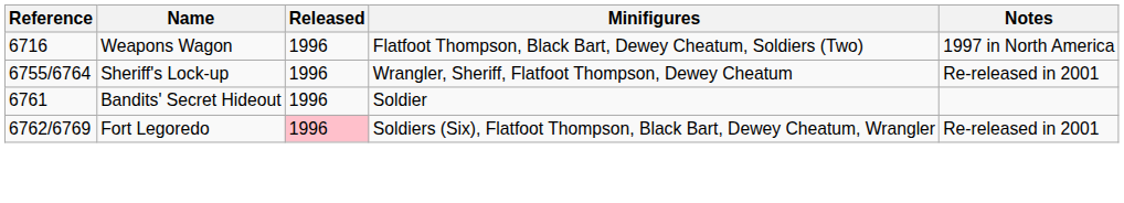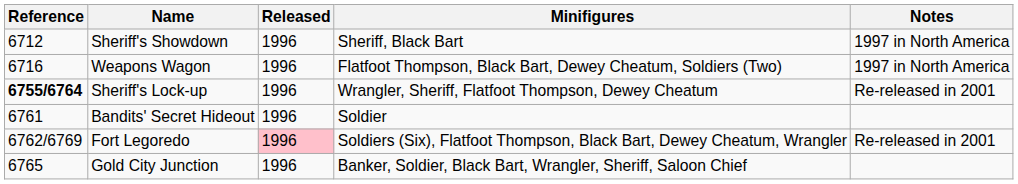+ row: 6712 | Sheriff's Showdown | 1996 | Sheriff, Black Bart | 1997 in North America
Sheriff's Lock-up | Reference: normal -> bold
+ row: 6765 | Gold City Junction | 1996 | Banker, Soldier, Black Bart, Wrangler, Sheriff, Saloon Chief
